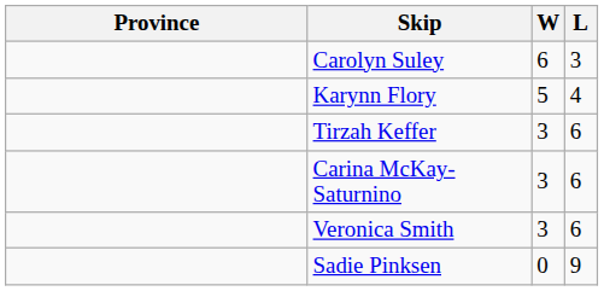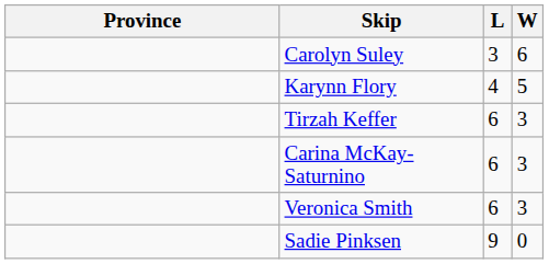columns swapped: W <-> L
